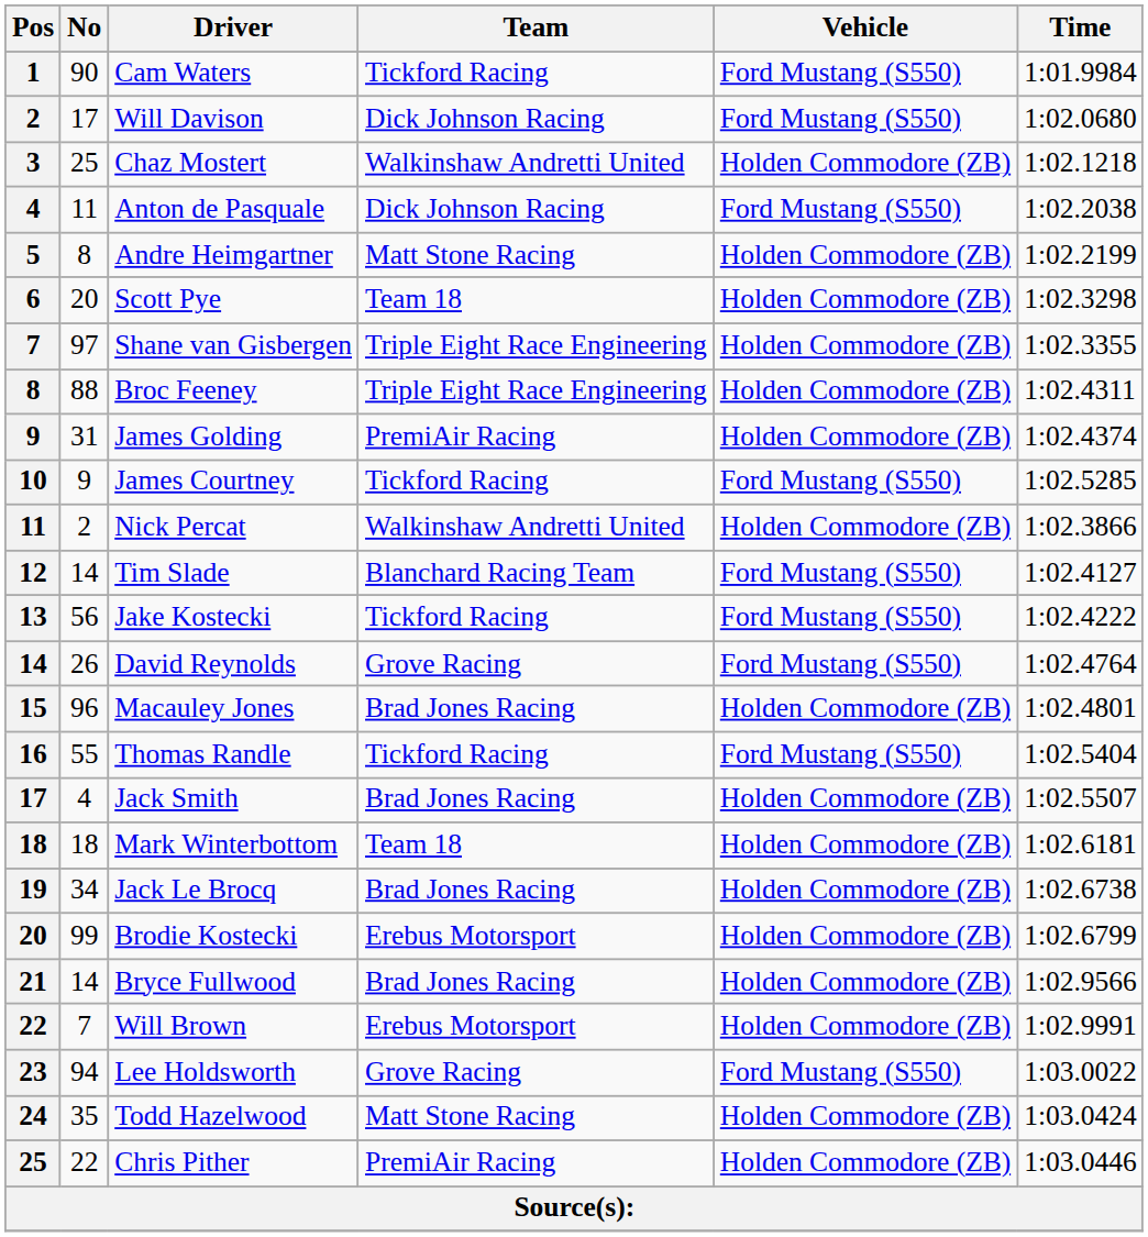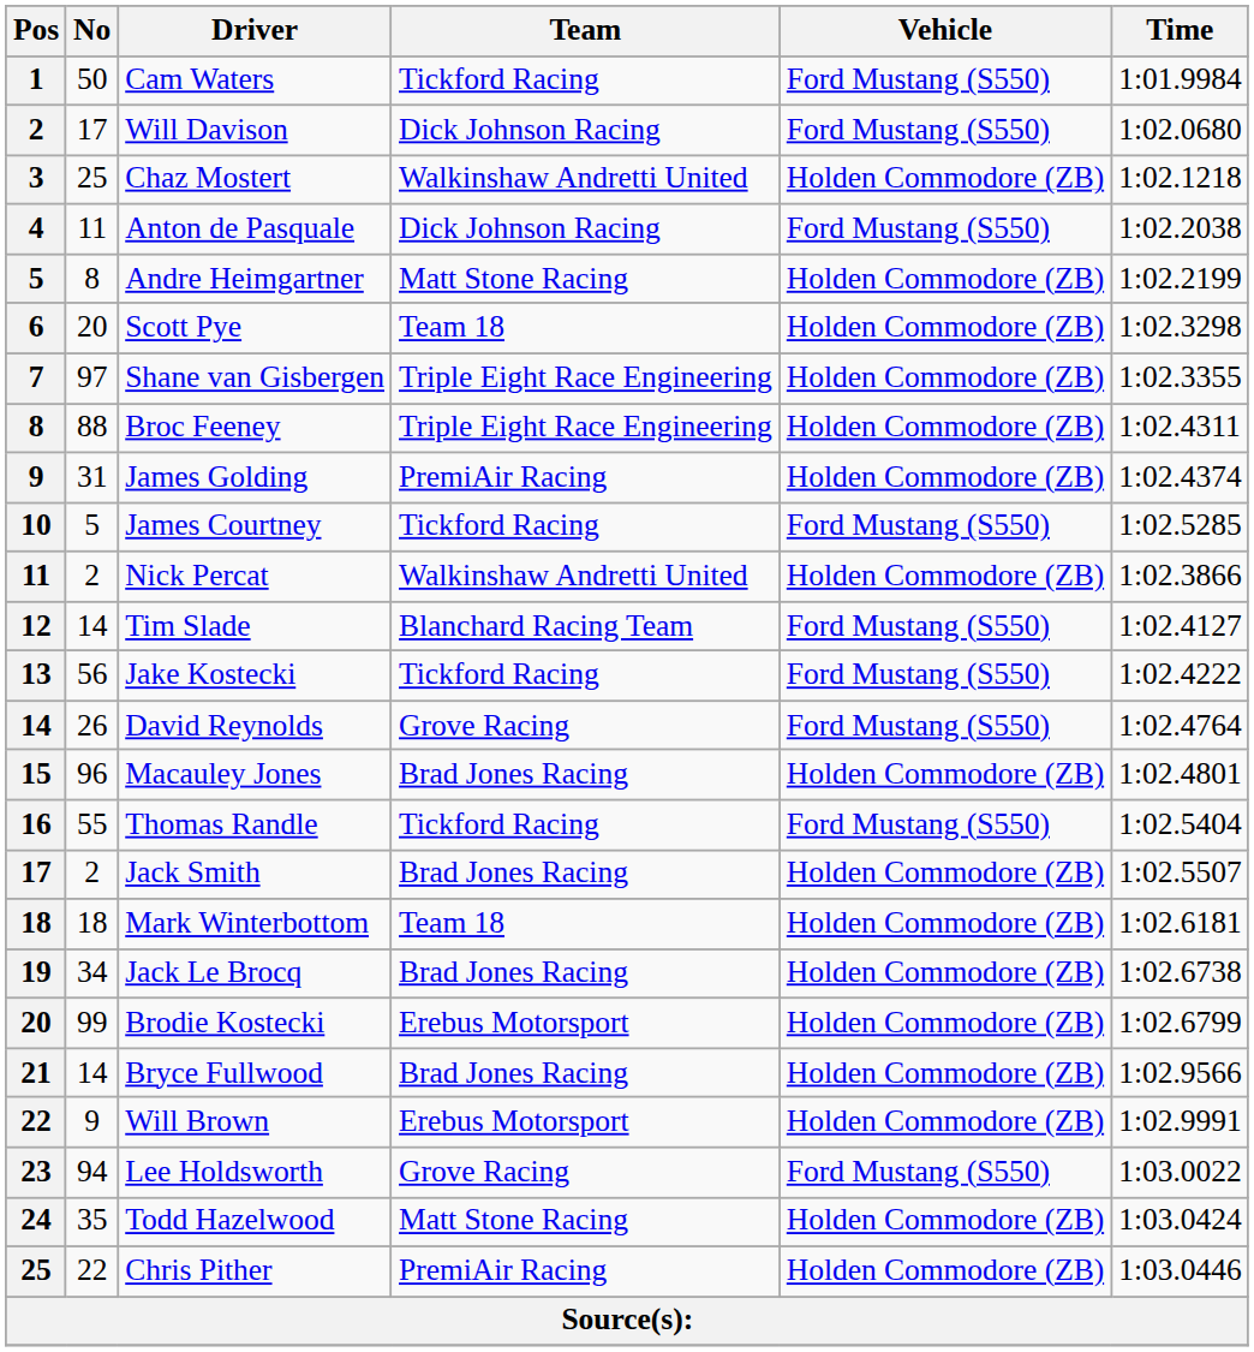Cam Waters | No: 90 -> 50
James Courtney | No: 9 -> 5
Jack Smith | No: 4 -> 2
Will Brown | No: 7 -> 9
